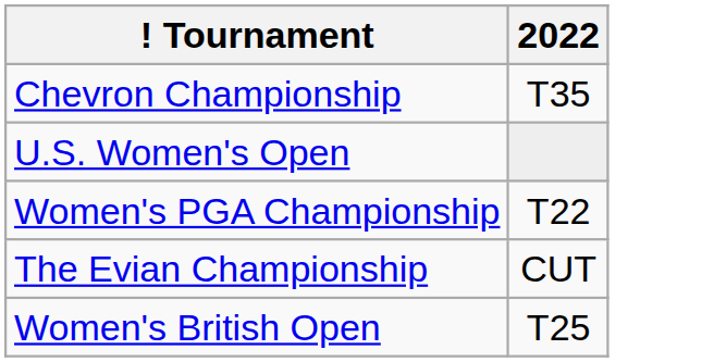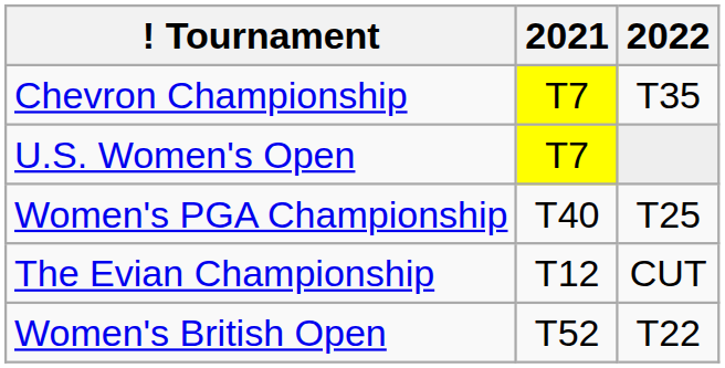+ column: 2021 | T7 | T7 | T40 | T12 | T52
Women's PGA Championship | 2022: T22 -> T25
Women's British Open | 2022: T25 -> T22
